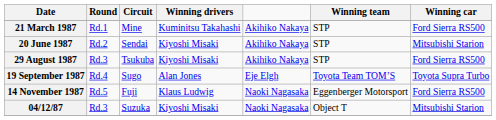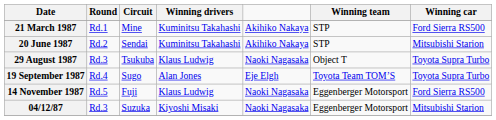20 June 1987 | Winning drivers: Kiyoshi Misaki -> Kuminitsu Takahashi
29 August 1987 | Winning drivers: Kiyoshi Misaki -> Klaus Ludwig
29 August 1987 | column 5: Akihiko Nakaya -> Naoki Nagasaka
29 August 1987 | Winning team: STP -> Object T
29 August 1987 | Winning car: Ford Sierra RS500 -> Toyota Supra Turbo
04/12/87 | Winning team: Object T -> Eggenberger Motorsport
